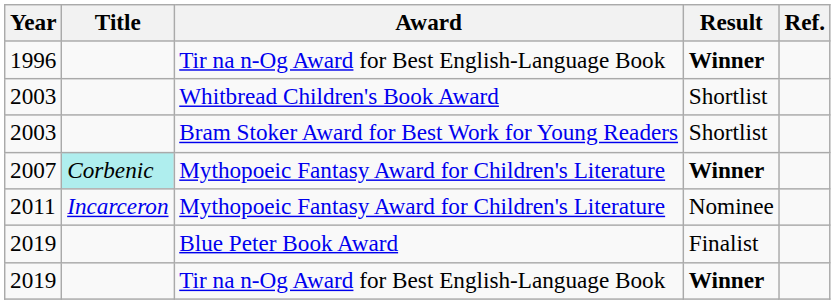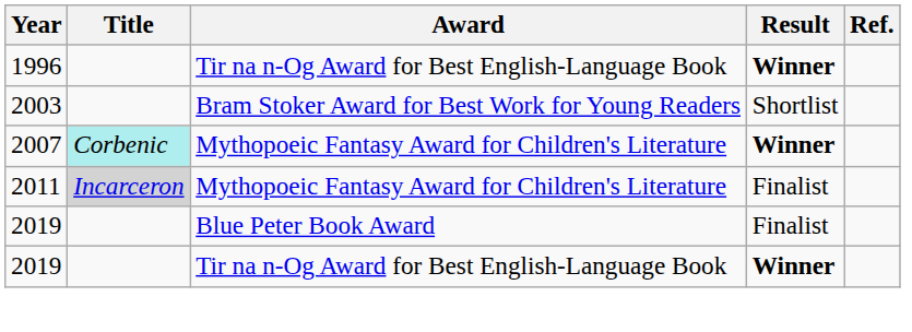- row: 2003 | Whitbread Children's Book Award | Shortlist
2011 | Title: no background -> lightgrey background
2011 | Result: Nominee -> Finalist
